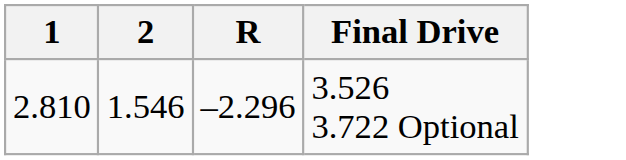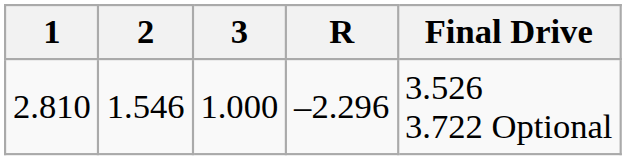+ column: 3 | 1.000
